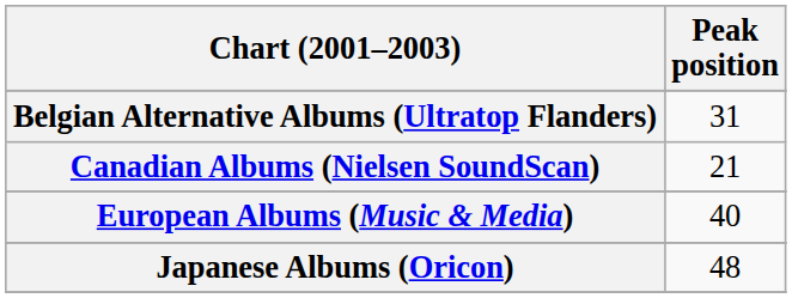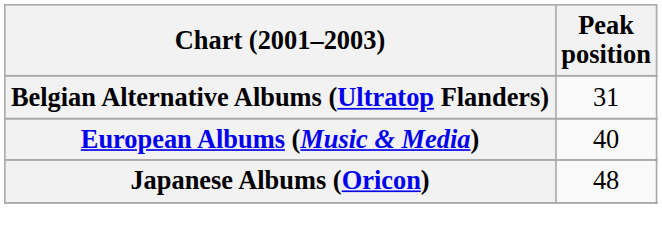- row: Canadian Albums (Nielsen SoundScan) | 21
